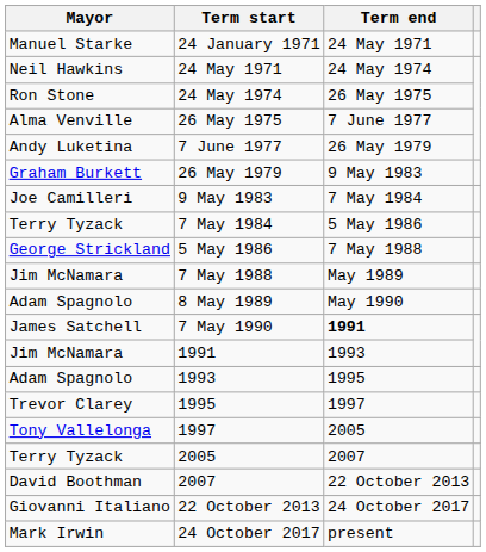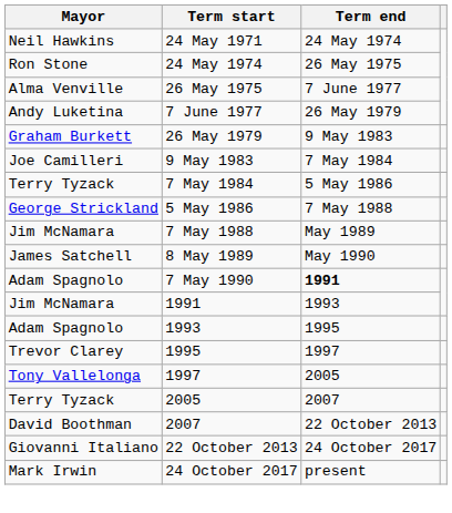- row: Manuel Starke | 24 January 1971 | 24 May 1971
8 May 1989 | Mayor: Adam Spagnolo -> James Satchell
7 May 1990 | Mayor: James Satchell -> Adam Spagnolo
